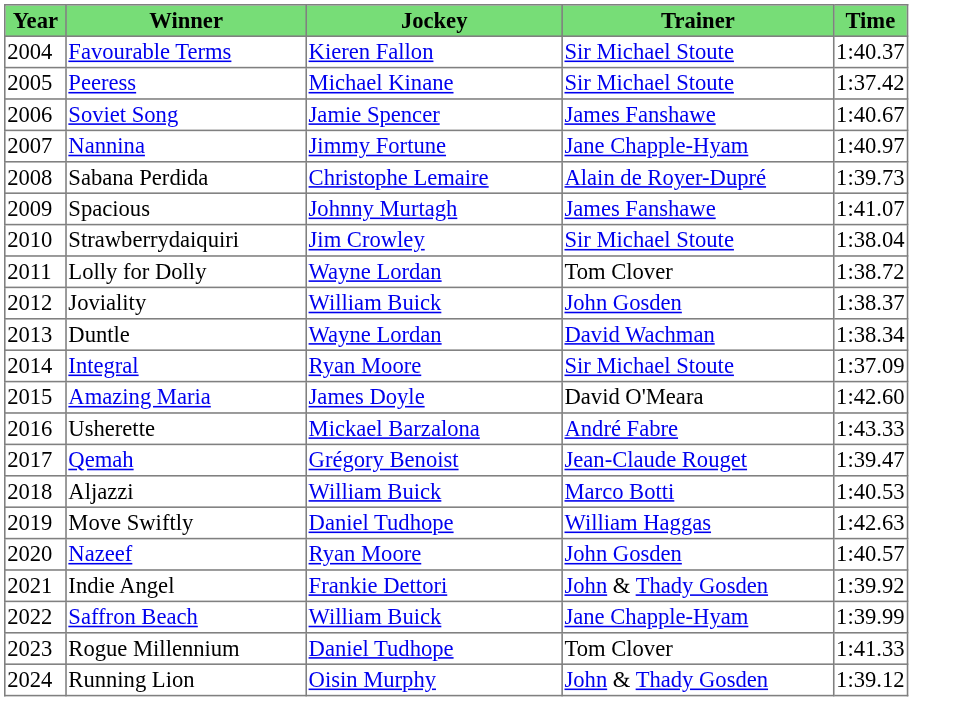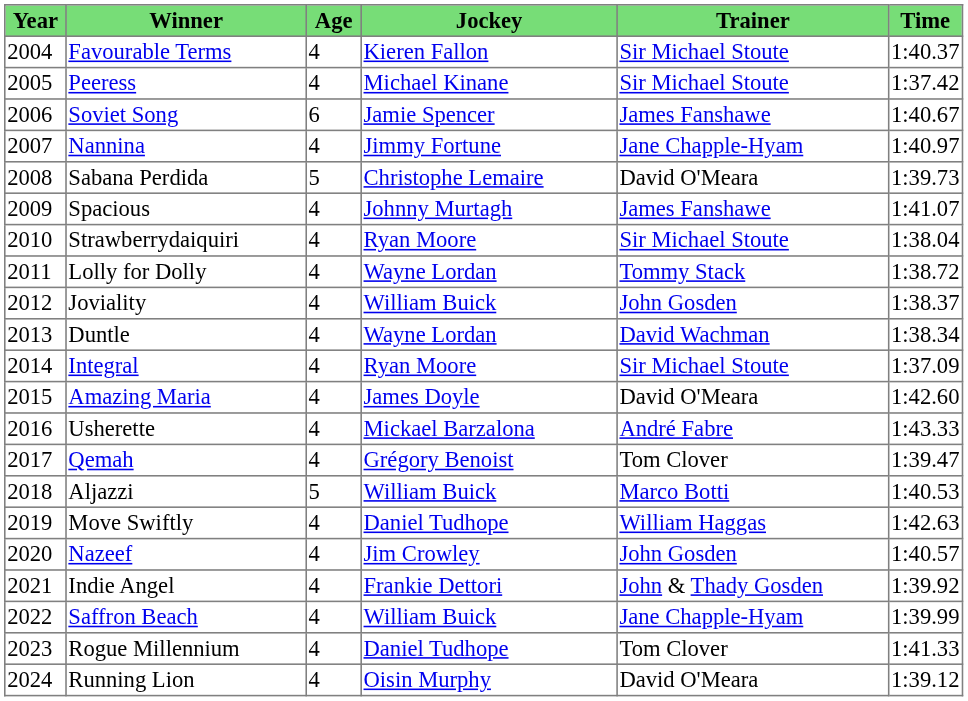+ column: Age | 4 | 4 | 6 | 4 | 5 | 4 | 4 | 4 | 4 | 4 | 4 | 4 | 4 | 4 | 5 | 4 | 4 | 4 | 4 | 4 | 4
Sabana Perdida | Trainer: Alain de Royer-Dupré -> David O'Meara
Strawberrydaiquiri | Jockey: Jim Crowley -> Ryan Moore
Lolly for Dolly | Trainer: Tom Clover -> Tommy Stack
Qemah | Trainer: Jean-Claude Rouget -> Tom Clover
Nazeef | Jockey: Ryan Moore -> Jim Crowley
Running Lion | Trainer: John & Thady Gosden -> David O'Meara
